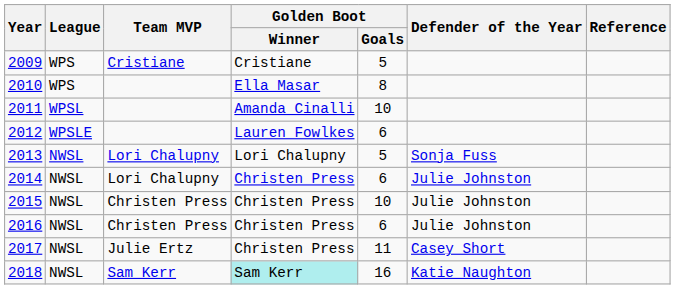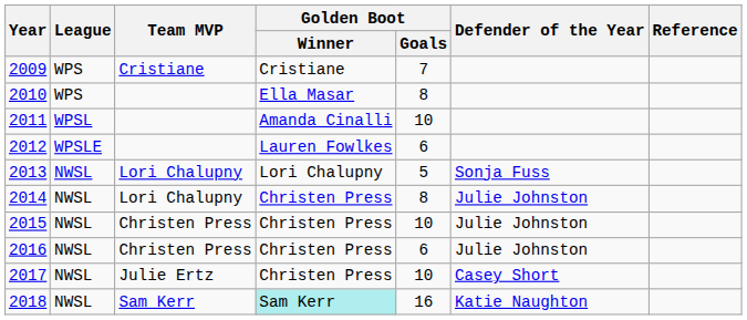2009 | Golden Boot / Goals: 5 -> 7
2014 | Golden Boot / Goals: 6 -> 8
2017 | Golden Boot / Goals: 11 -> 10
